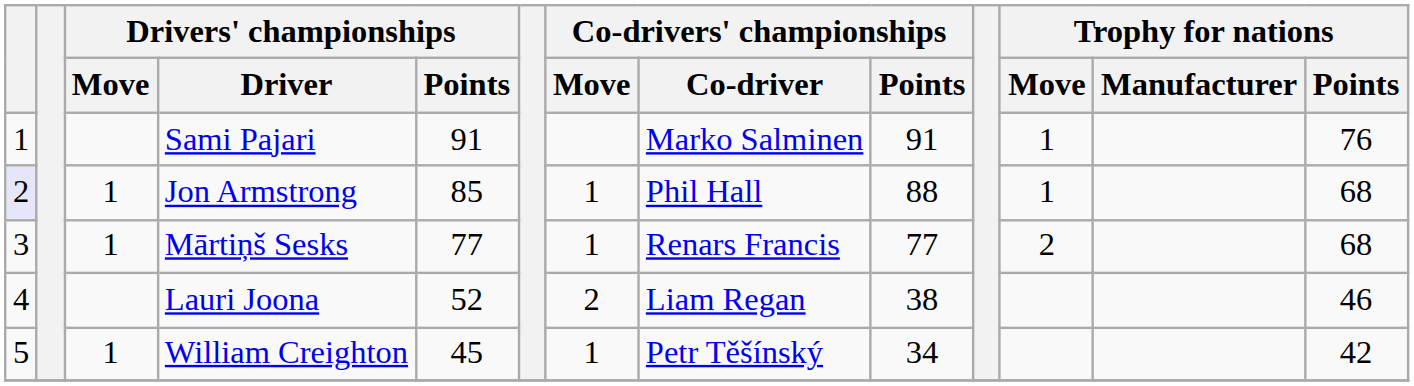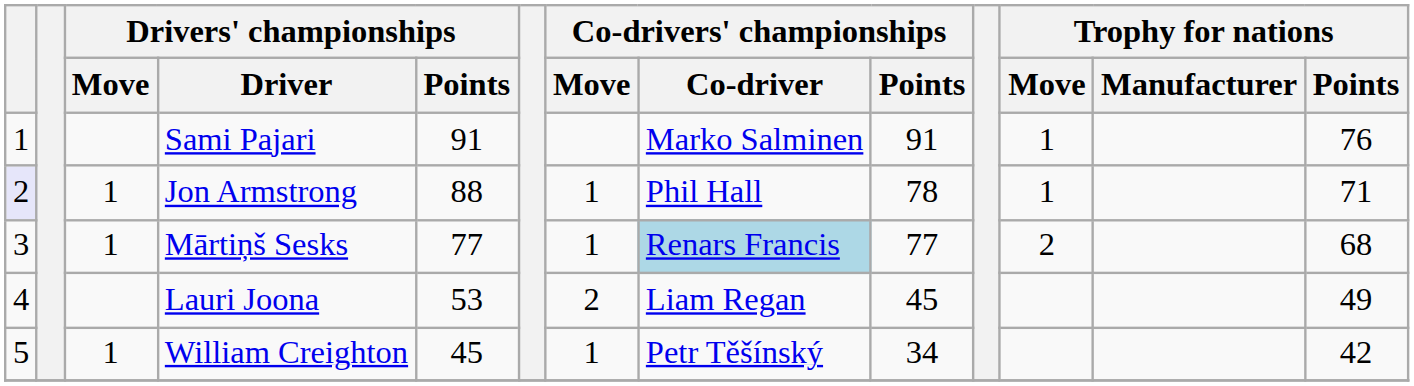Jon Armstrong | Drivers' championships / Points: 85 -> 88
Jon Armstrong | Co-drivers' championships / Points: 88 -> 78
Jon Armstrong | Trophy for nations / Points: 68 -> 71
Mārtiņš Sesks | Co-drivers' championships / Co-driver: no background -> lightblue background
Lauri Joona | Drivers' championships / Points: 52 -> 53
Lauri Joona | Co-drivers' championships / Points: 38 -> 45
Lauri Joona | Trophy for nations / Points: 46 -> 49
